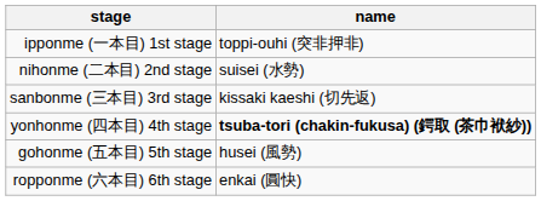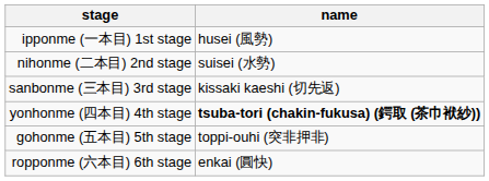ipponme (一本目) 1st stage | name: toppi-ouhi (突非押非) -> husei (風勢)
gohonme (五本目) 5th stage | name: husei (風勢) -> toppi-ouhi (突非押非)
